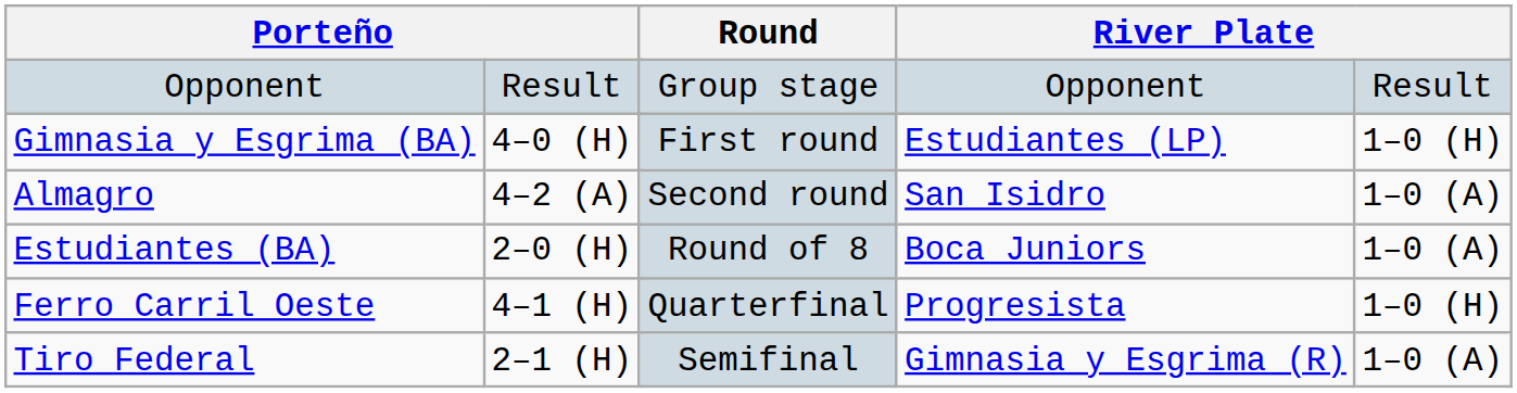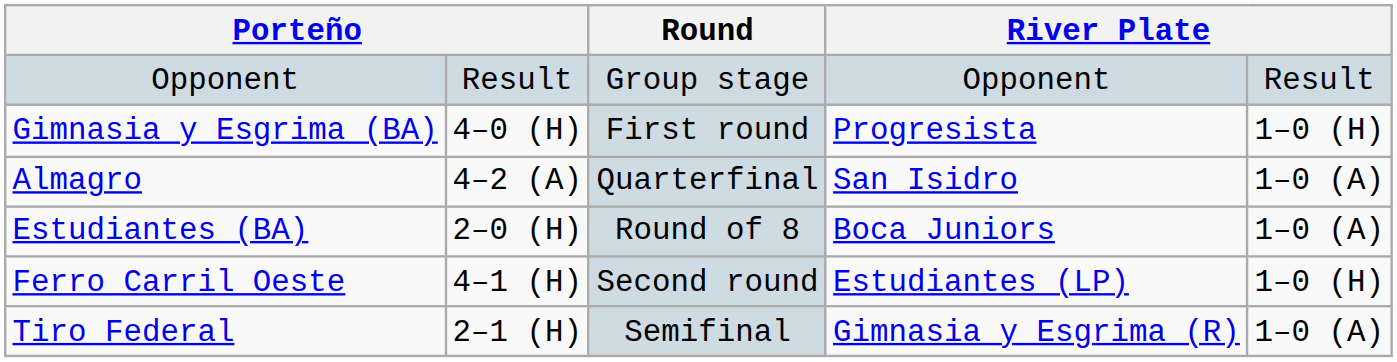Gimnasia y Esgrima (BA) | column 5: Estudiantes (LP) -> Progresista
Almagro | Round: Second round -> Quarterfinal
Ferro Carril Oeste | Round: Quarterfinal -> Second round
Ferro Carril Oeste | column 5: Progresista -> Estudiantes (LP)
